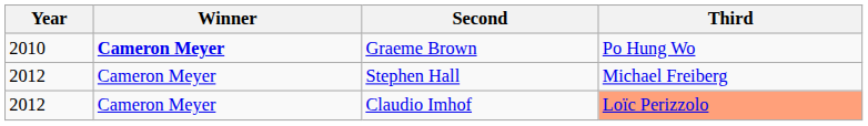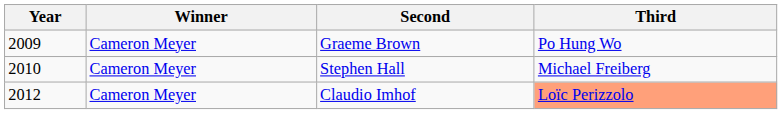Graeme Brown | Year: 2010 -> 2009
Graeme Brown | Winner: bold -> normal
Stephen Hall | Year: 2012 -> 2010
